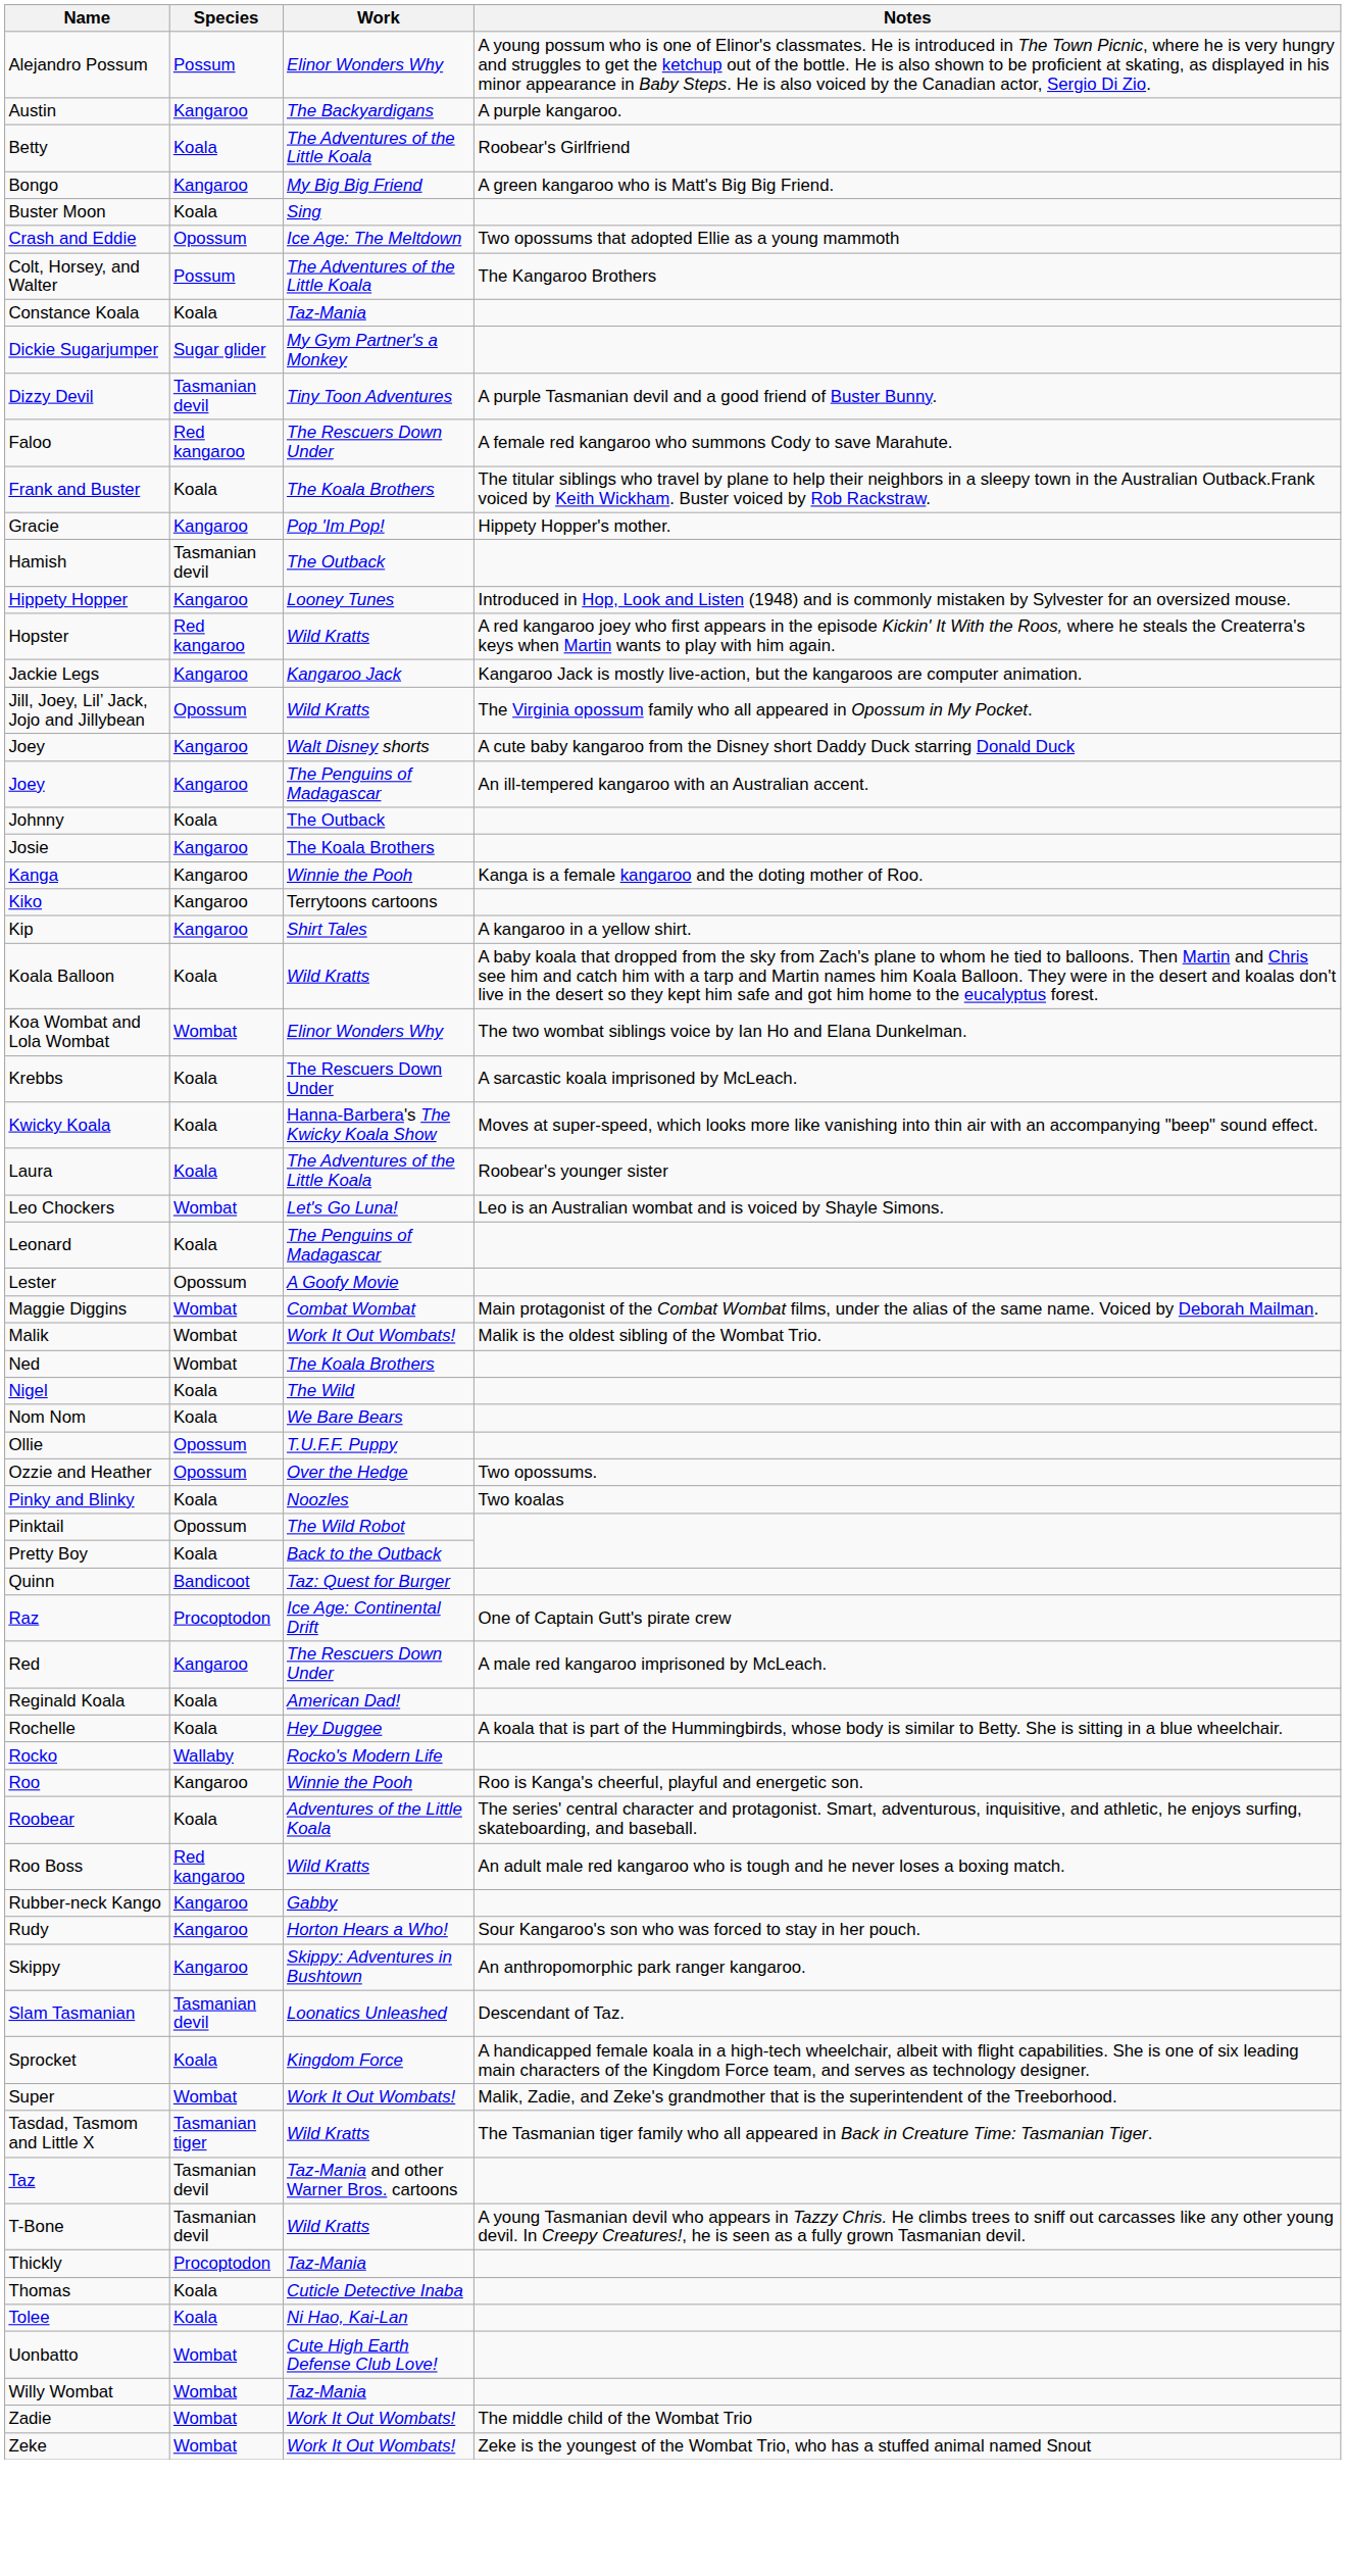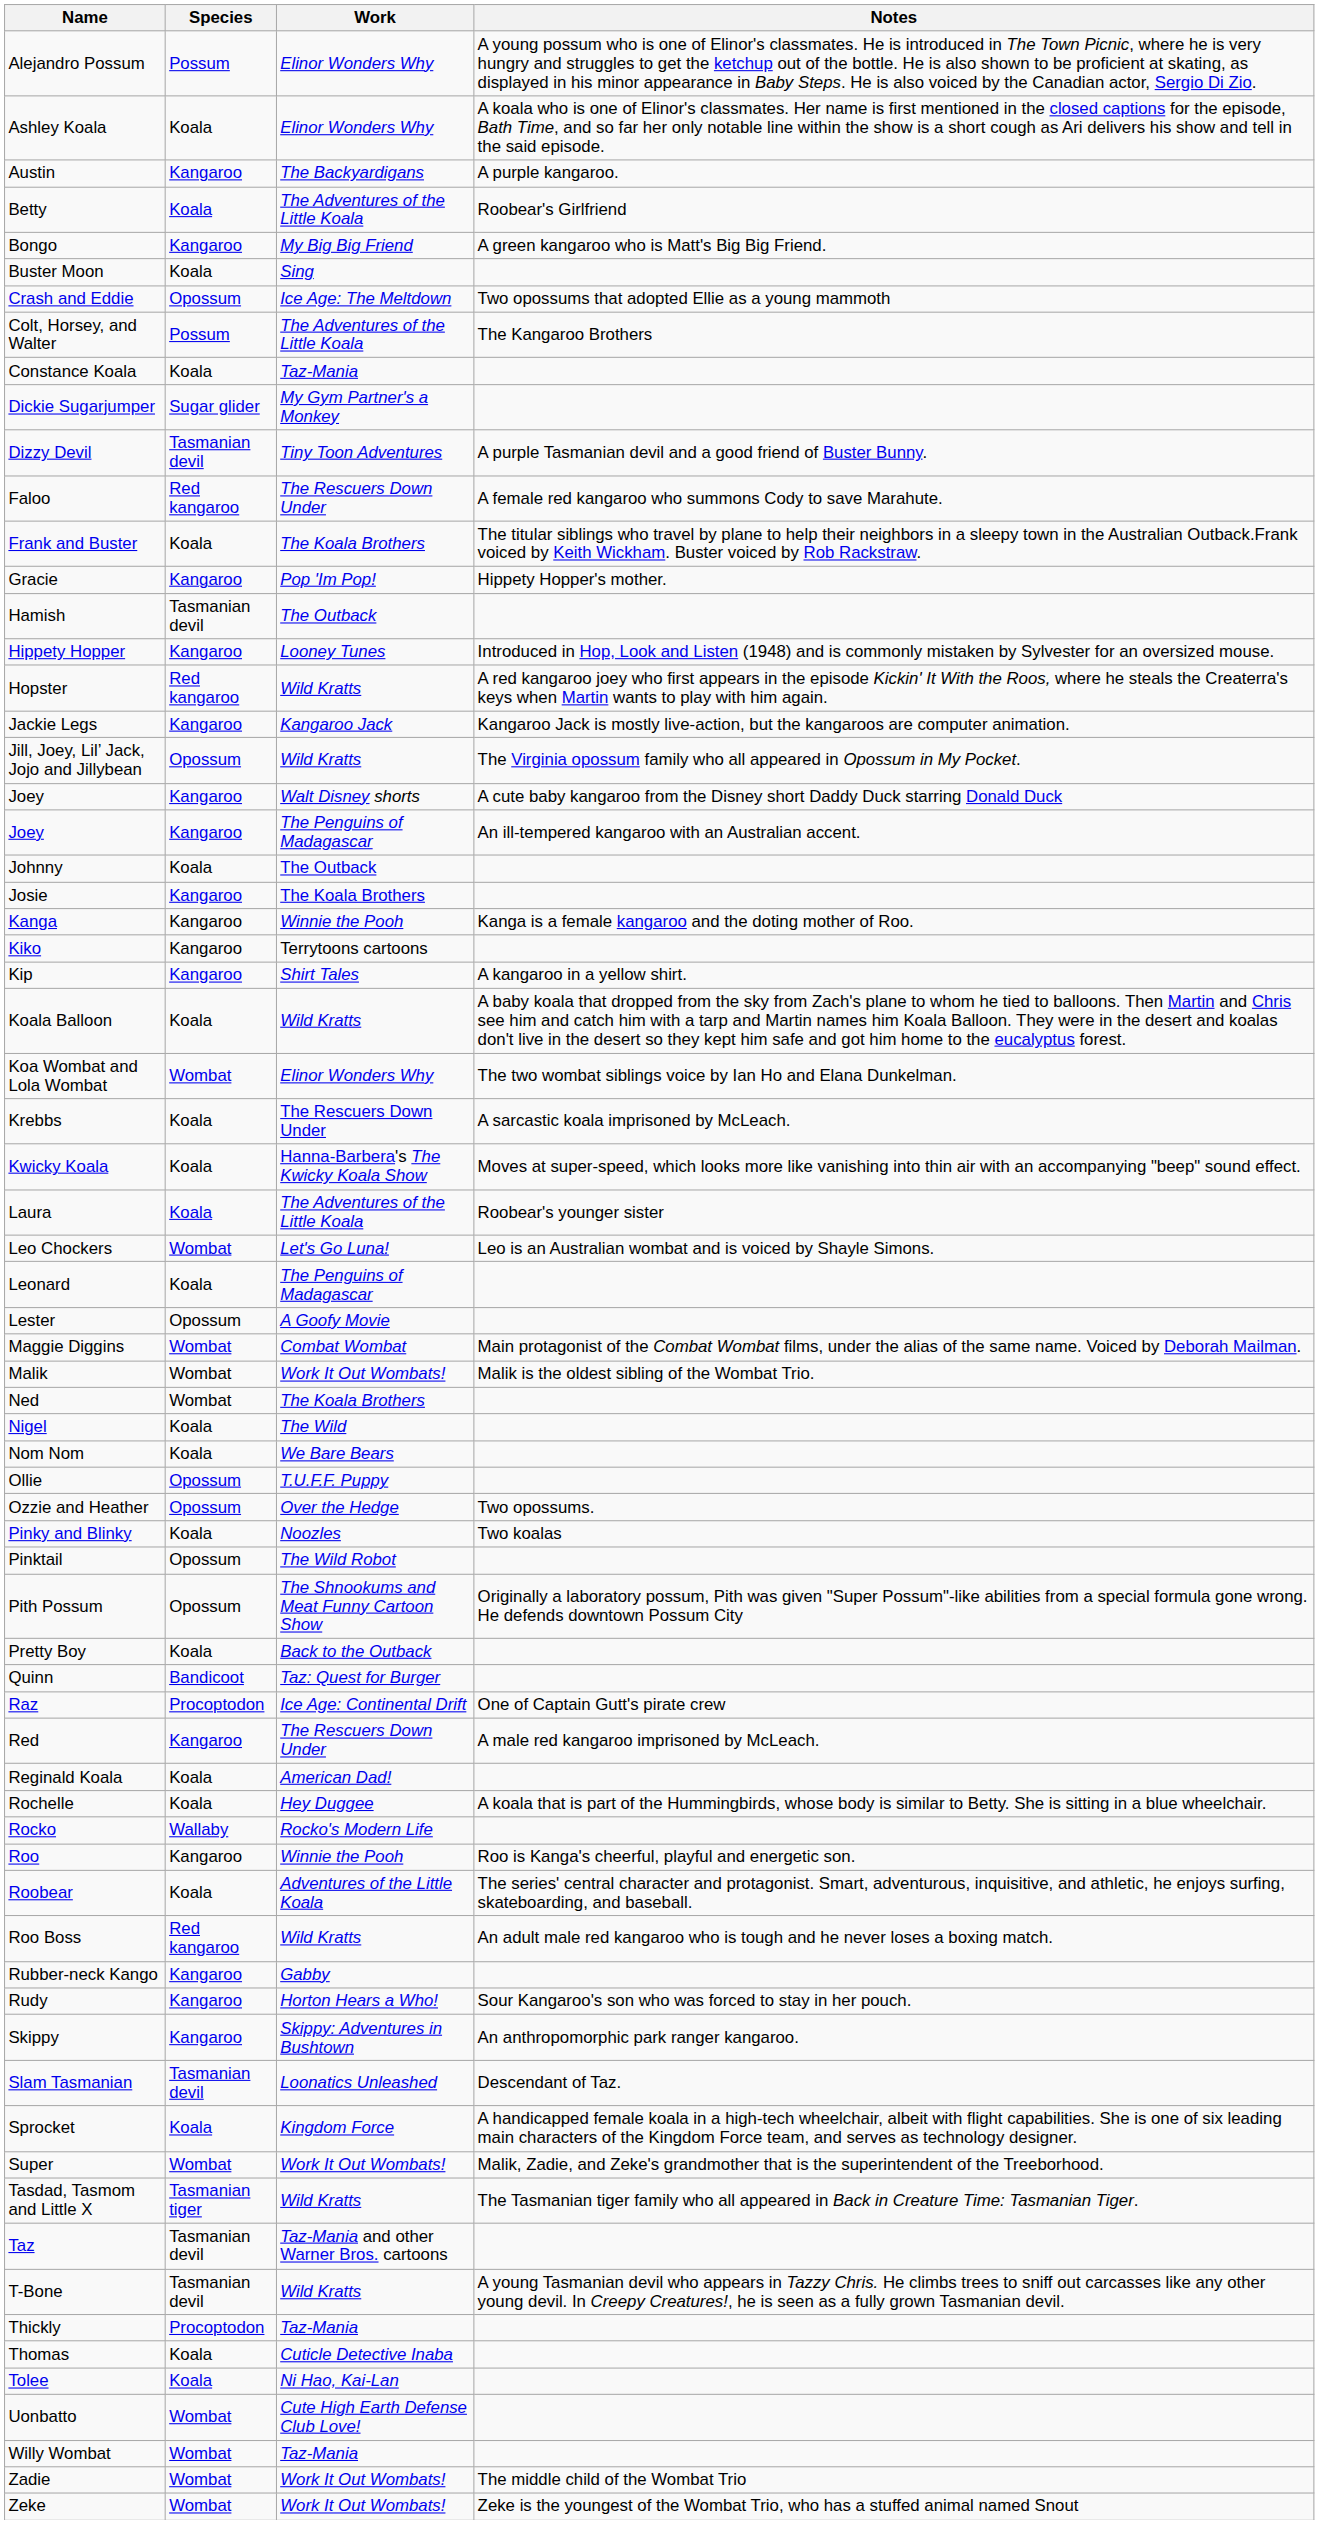+ row: Ashley Koala | Koala | Elinor Wonders Why | A koala who is one of Elinor's classmates. Her name is first mentioned in the closed captions for the episode, Bath Time, and so far her only notable line within the show is a short cough as Ari delivers his show and tell in the said episode.
+ row: Pith Possum | Opossum | The Shnookums and Meat Funny Cartoon Show | Originally a laboratory possum, Pith was given "Super Possum"-like abilities from a special formula gone wrong. He defends downtown Possum City
